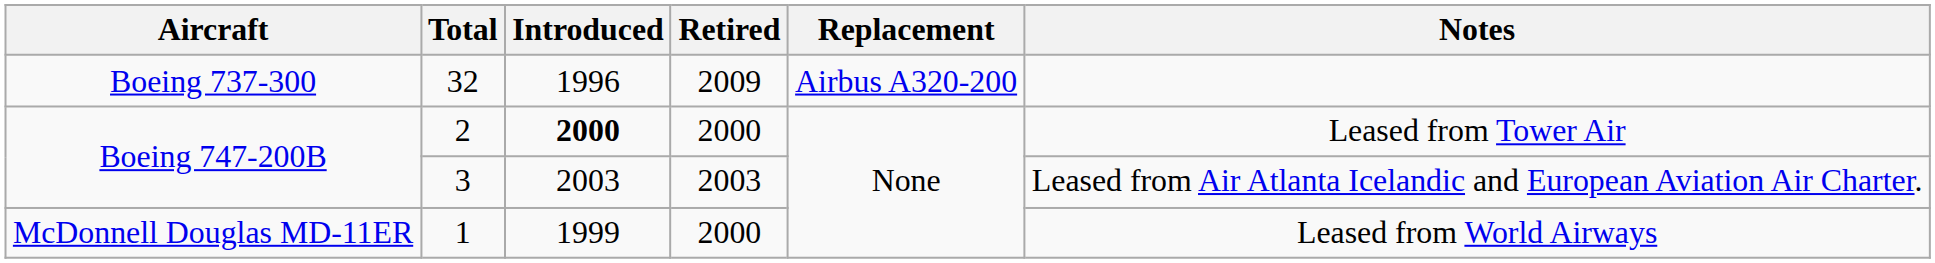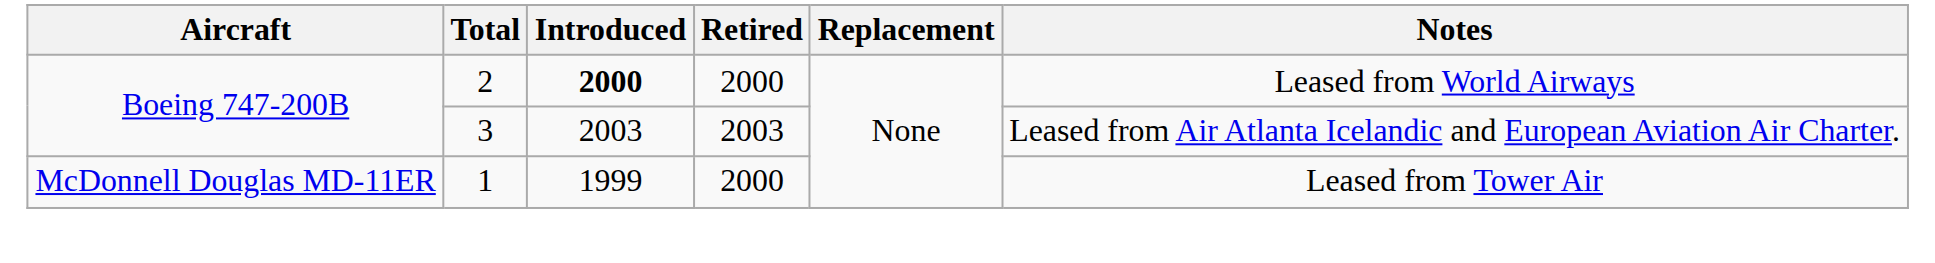- row: Boeing 737-300 | 32 | 1996 | 2009 | Airbus A320-200
2 | Notes: Leased from Tower Air -> Leased from World Airways
1 | Notes: Leased from World Airways -> Leased from Tower Air
